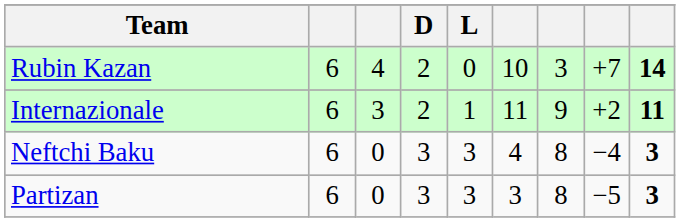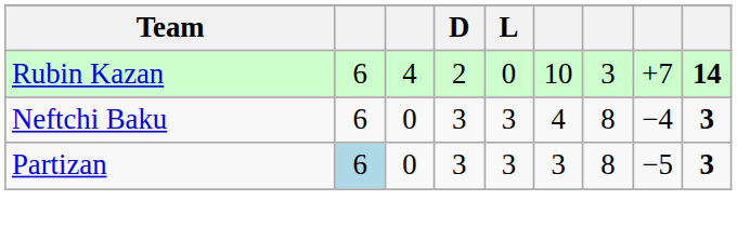- row: Internazionale | 6 | 3 | 2 | 1 | 11 | 9 | +2 | 11
Partizan | column 2: no background -> lightblue background
